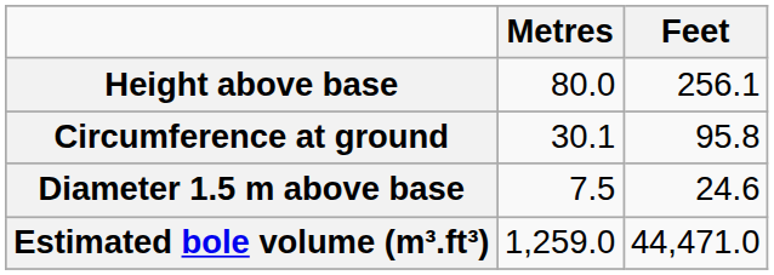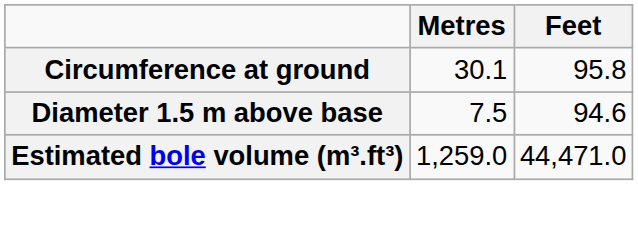- row: Height above base | 80.0 | 256.1
Diameter 1.5 m above base | Feet: 24.6 -> 94.6
